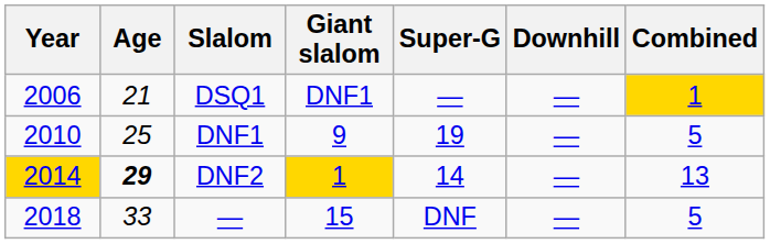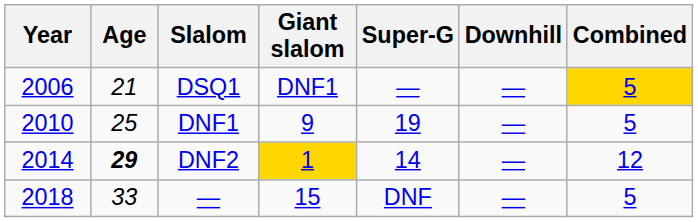DSQ1 | Combined: 1 -> 5
DNF2 | Year: gold background -> no background
DNF2 | Combined: 13 -> 12
